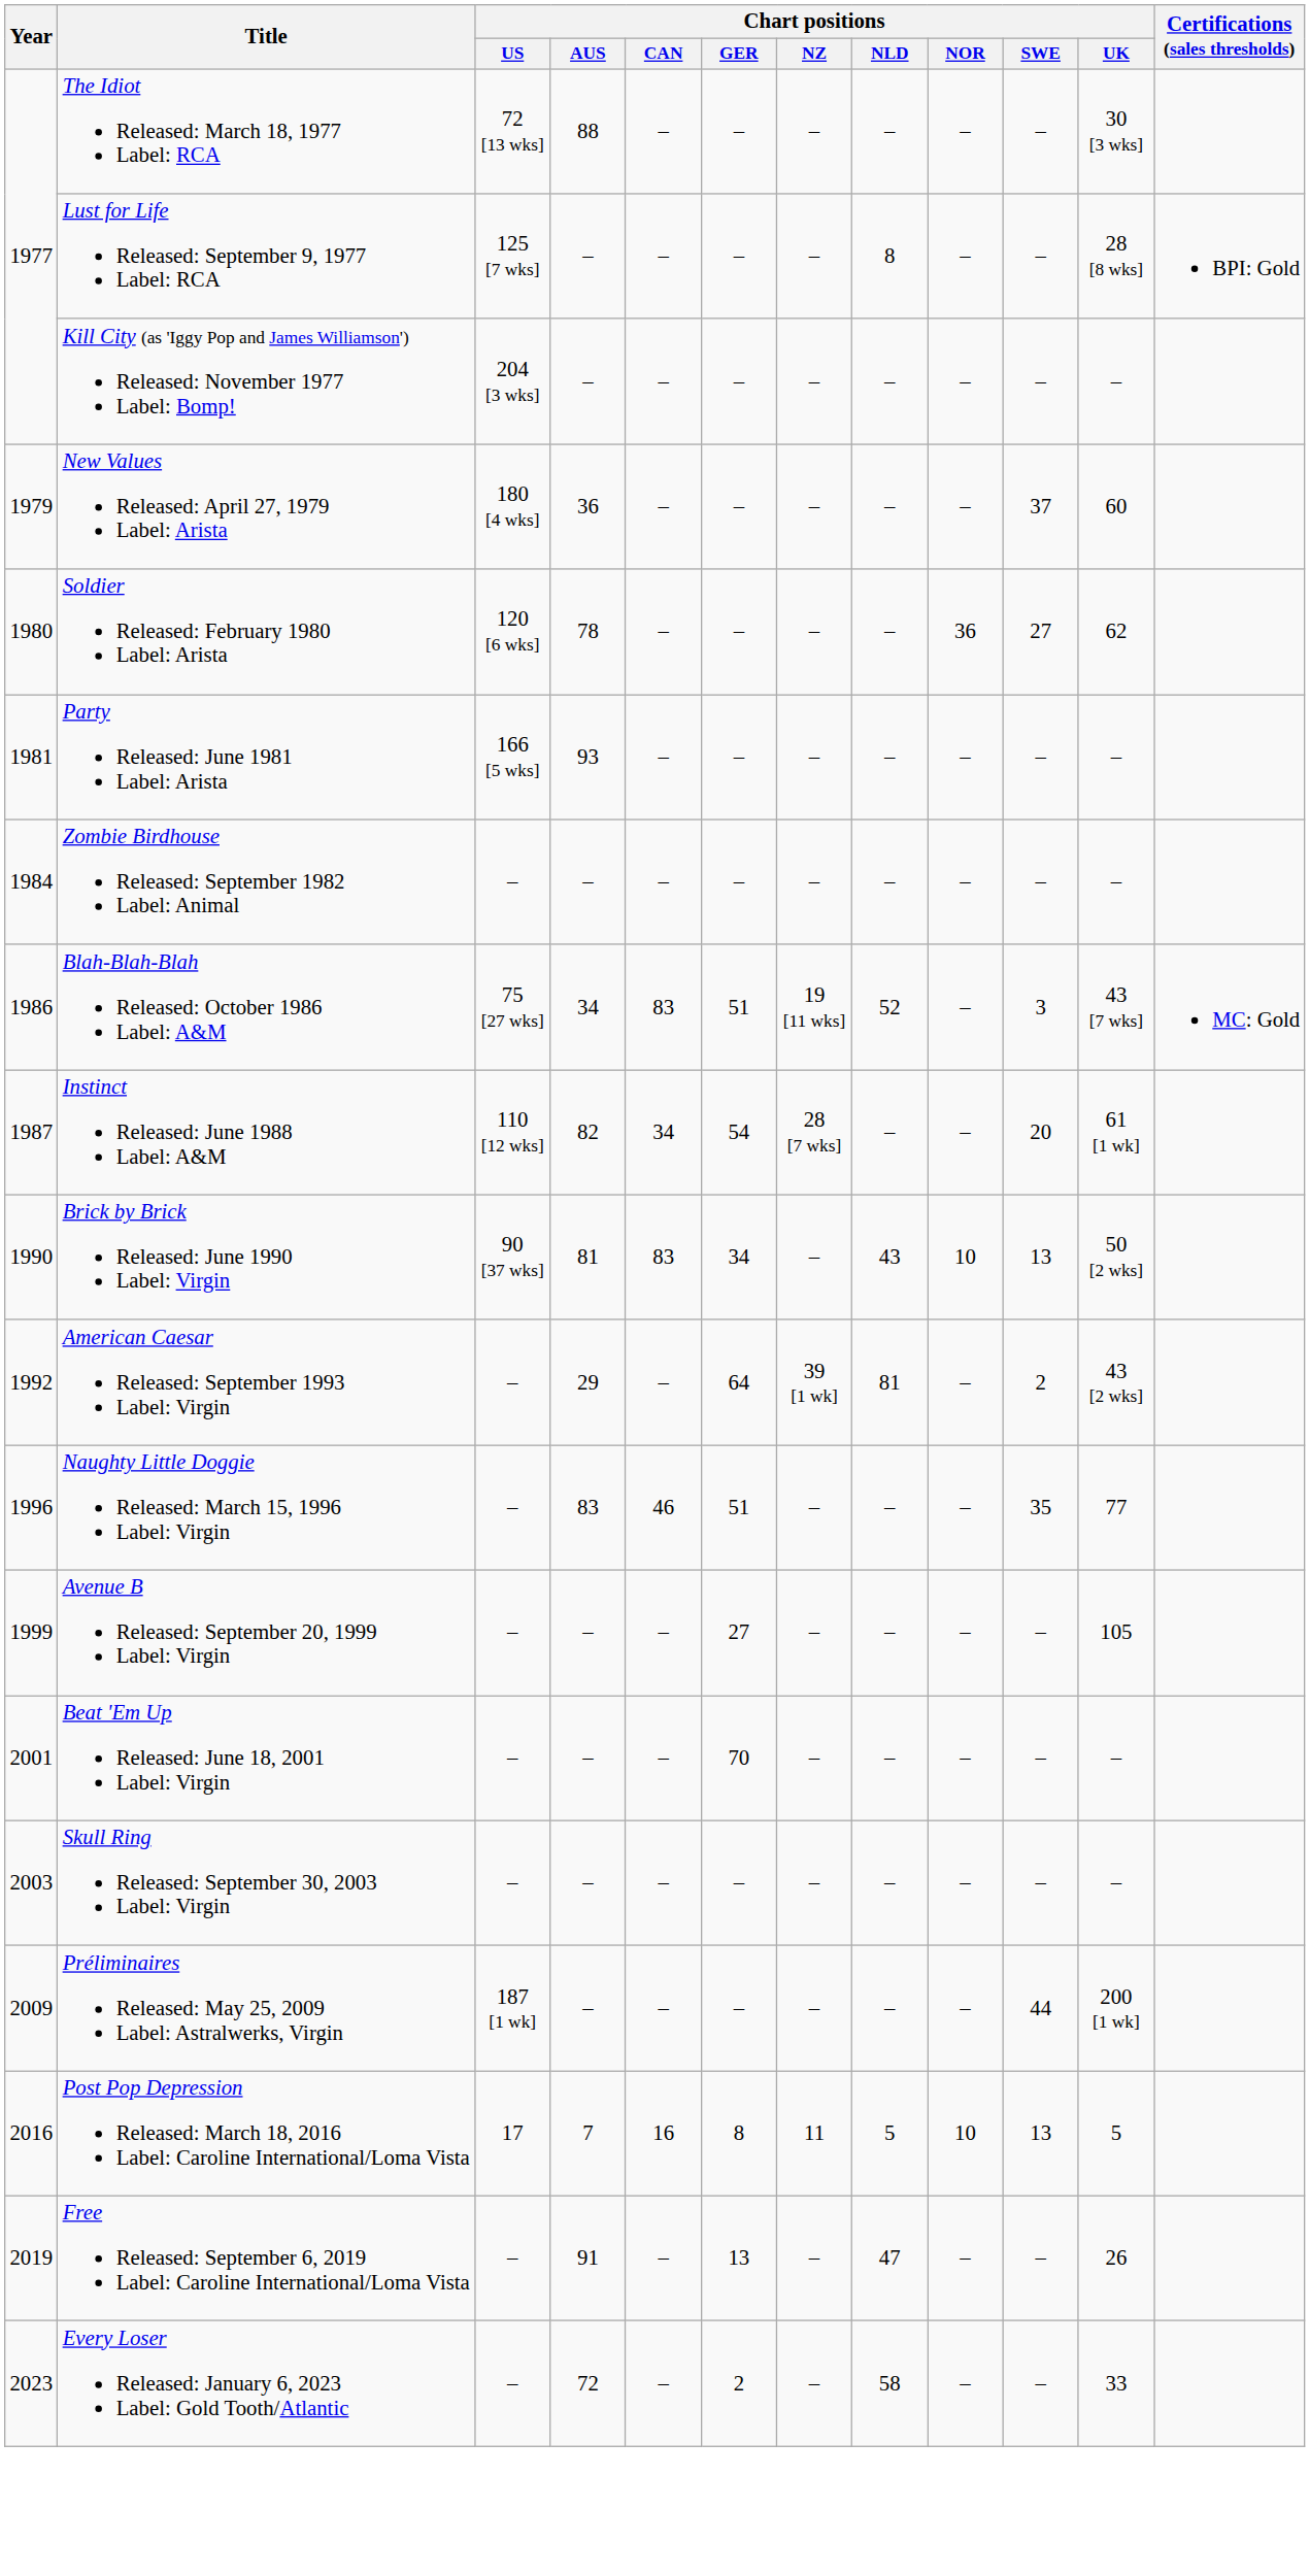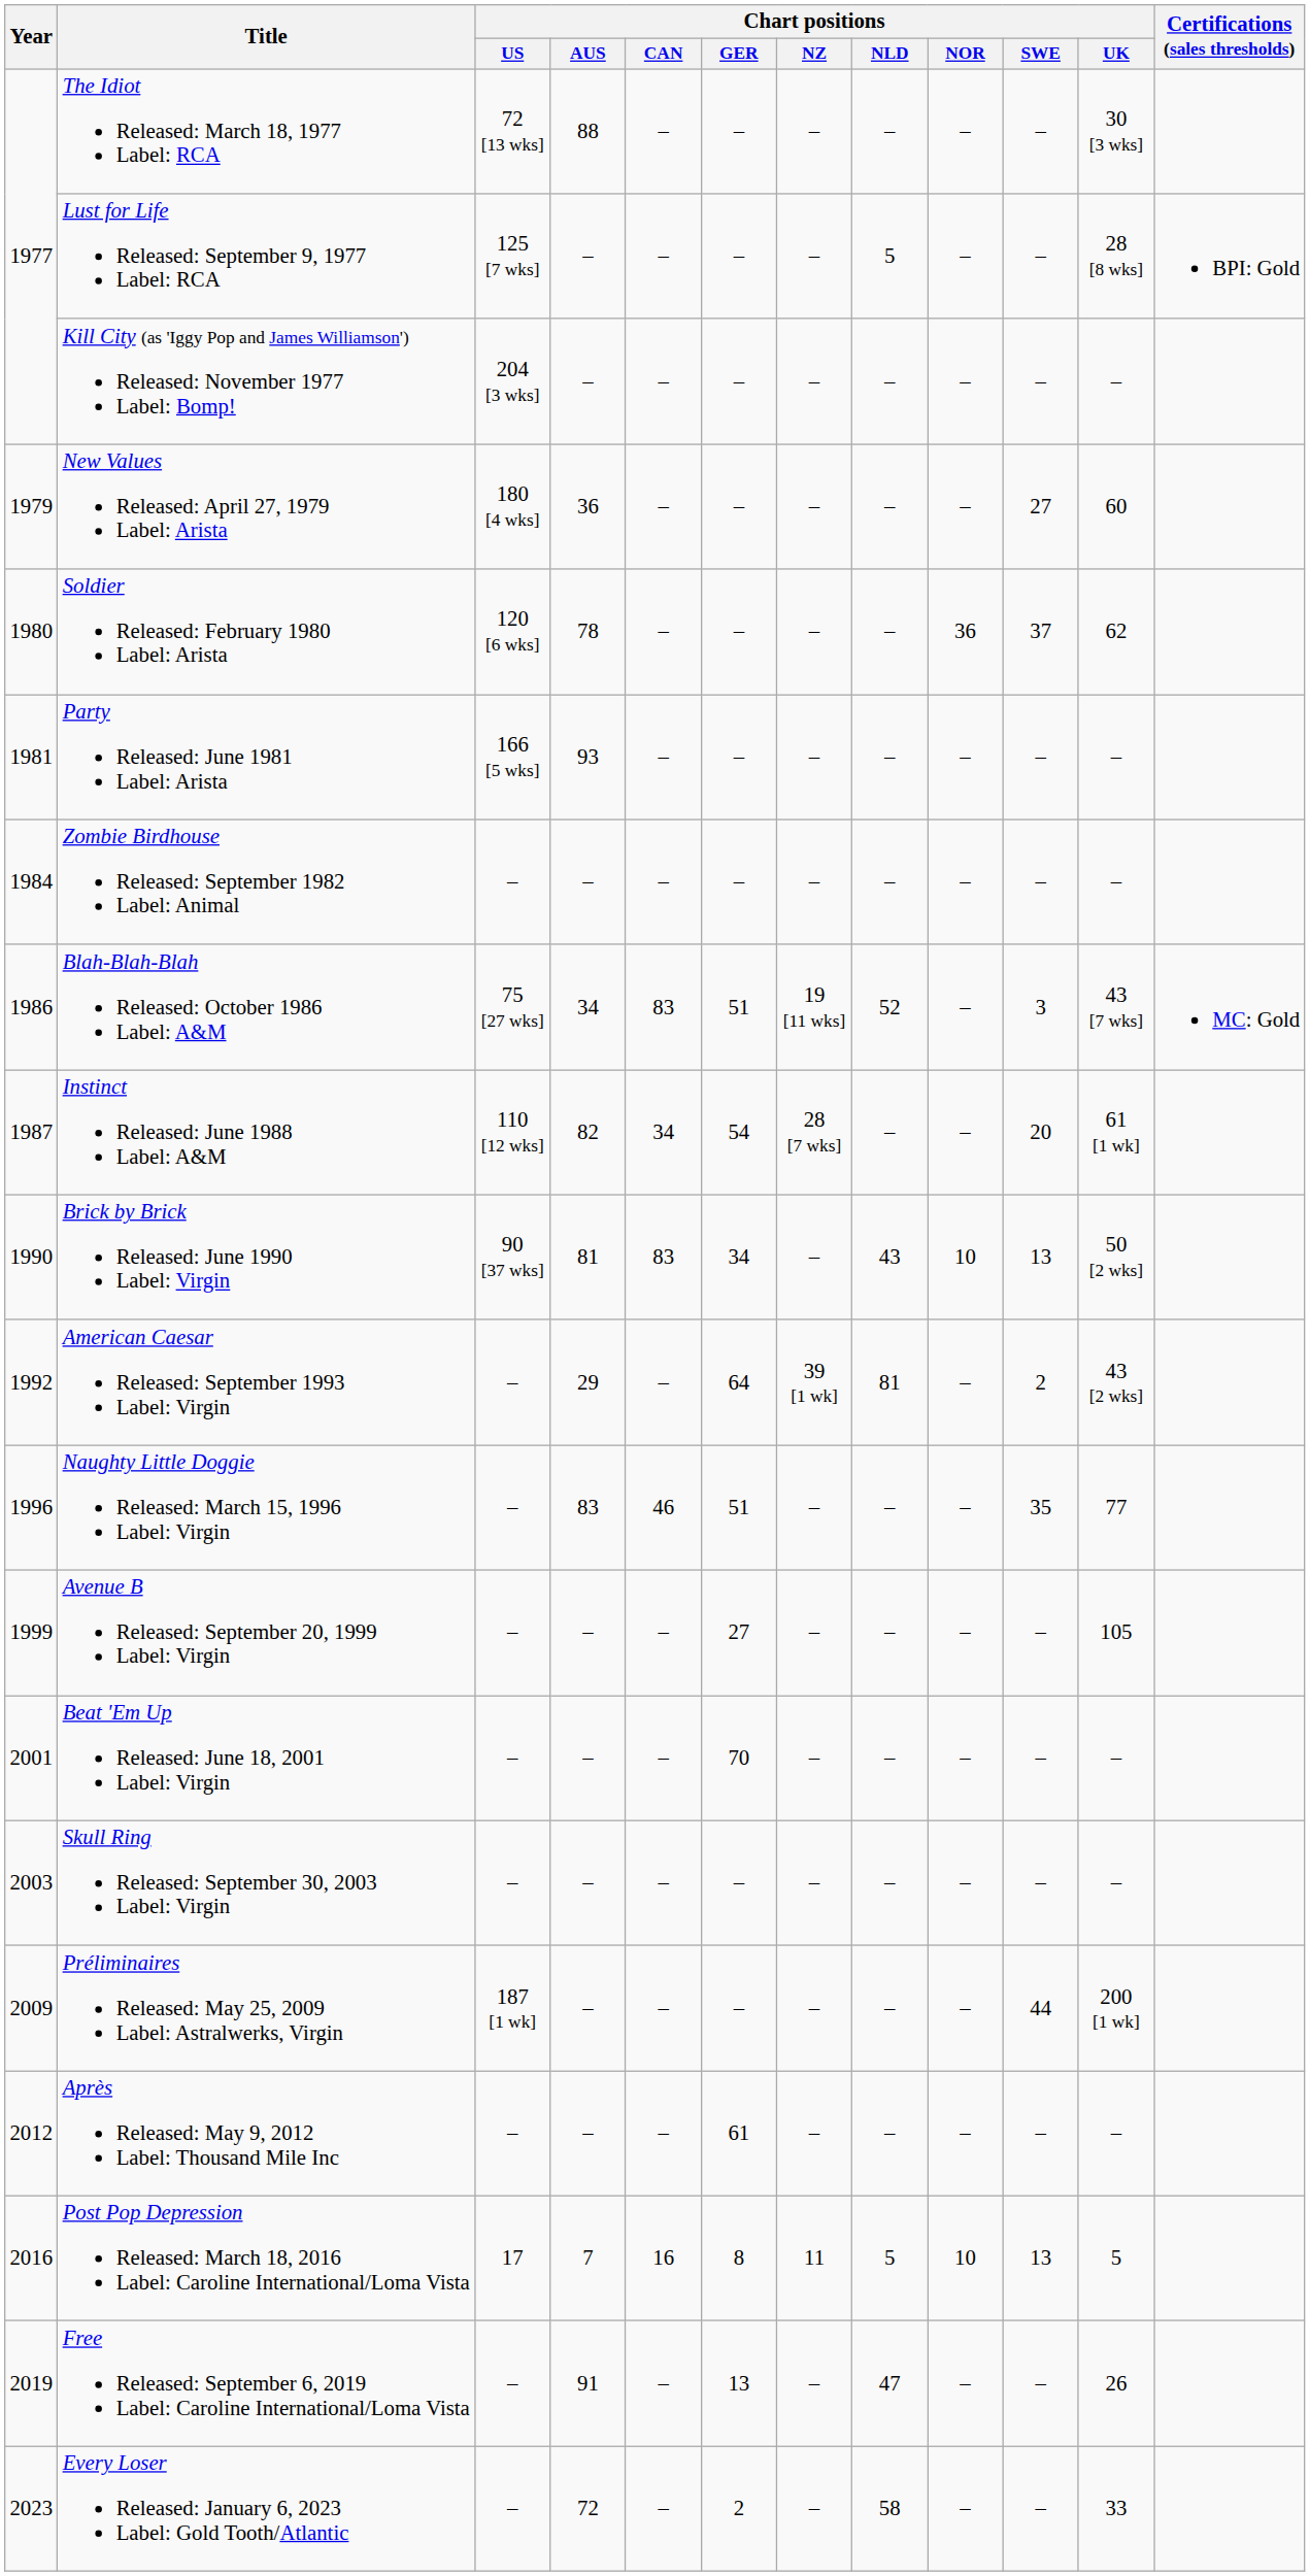Lust for Life Released: September 9, 1977 Label: RCA | Chart positions / NLD: 8 -> 5
New Values Released: April 27, 1979 Label: Arista | Chart positions / SWE: 37 -> 27
Soldier Released: February 1980 Label: Arista | Chart positions / SWE: 27 -> 37
+ row: 2012 | Après Released: May 9, 2012 Label: Thousand Mile Inc | – | – | – | 61 | – | – | – | – | –
